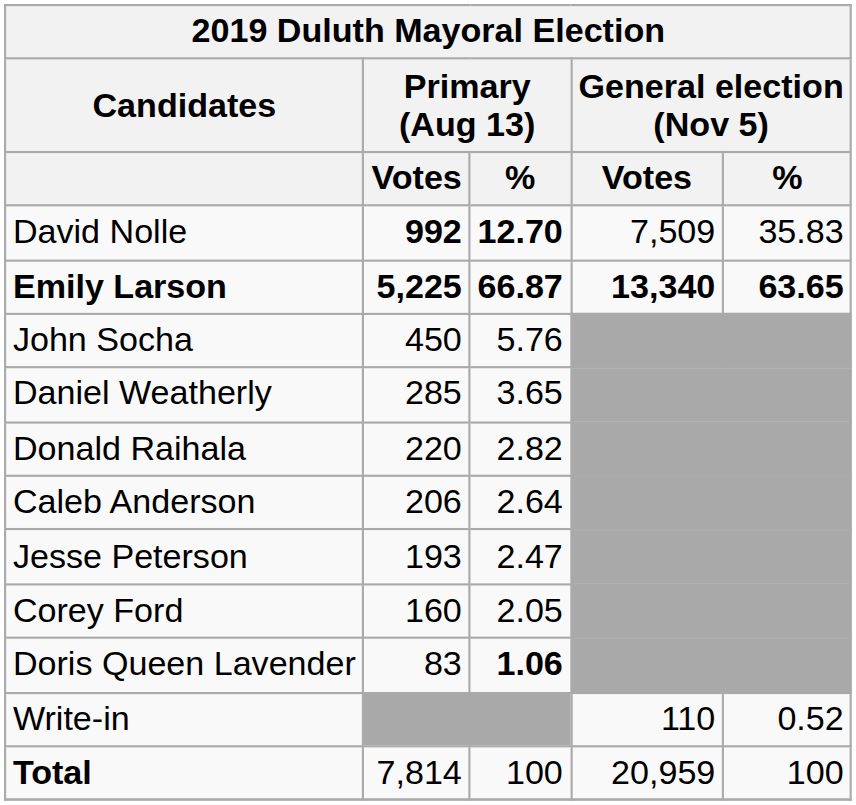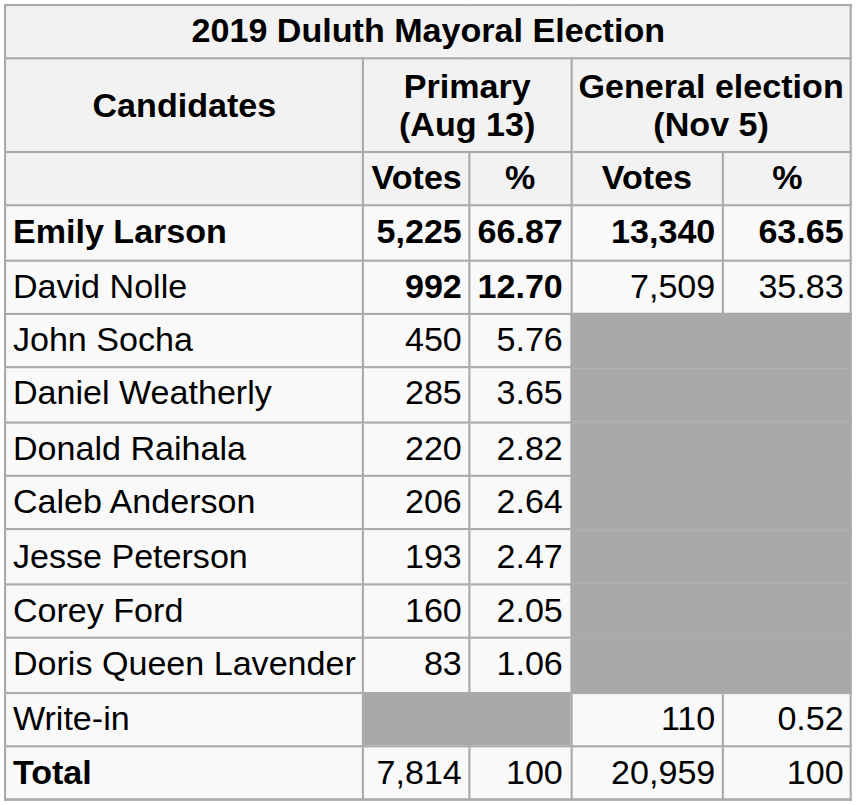rows swapped: Emily Larson <-> David Nolle
Doris Queen Lavender | Primary (Aug 13) / %: bold -> normal
